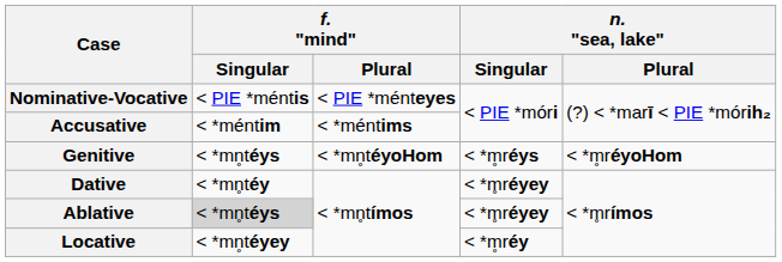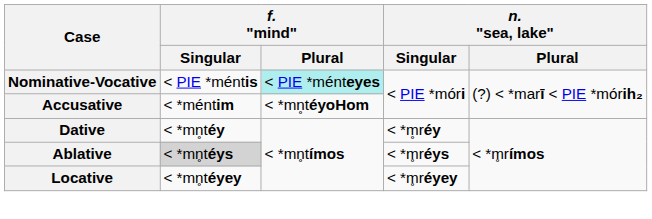Nominative-Vocative | f. "mind" / Plural: no background -> paleturquoise background
Accusative | f. "mind" / Plural: < *méntims -> < *mn̥téyoHom
- row: Genitive | < *mn̥téys | < *mn̥téyoHom | < *m̥réys | < *m̥réyoHom
Dative | n. "sea, lake" / Singular: < *m̥réyey -> < *m̥réy
Ablative | n. "sea, lake" / Singular: < *m̥réyey -> < *m̥réys
Locative | n. "sea, lake" / Singular: < *m̥réy -> < *m̥réyey
